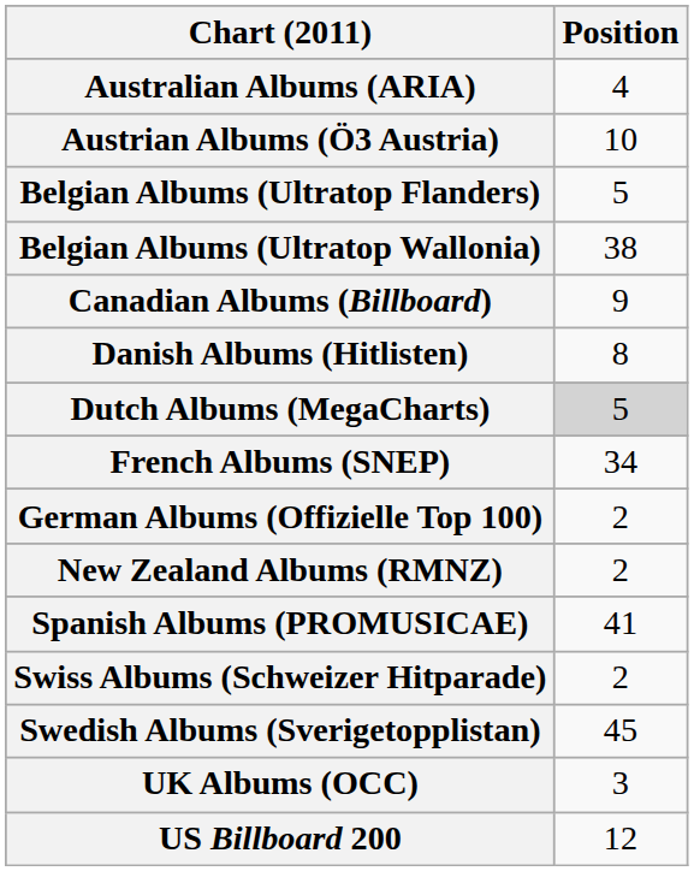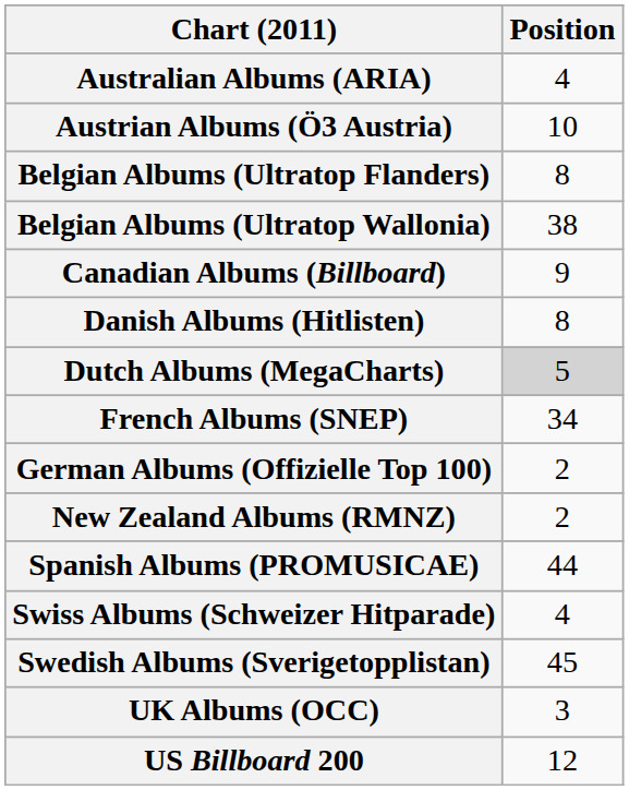Belgian Albums (Ultratop Flanders) | Position: 5 -> 8
Spanish Albums (PROMUSICAE) | Position: 41 -> 44
Swiss Albums (Schweizer Hitparade) | Position: 2 -> 4
